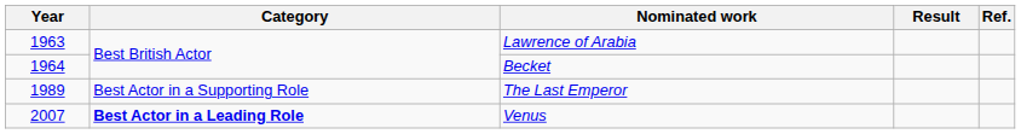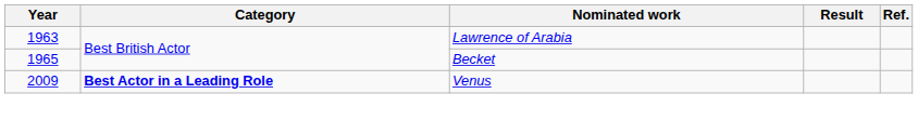Becket | Year: 1964 -> 1965
- row: 1989 | Best Actor in a Supporting Role | The Last Emperor
Venus | Year: 2007 -> 2009
